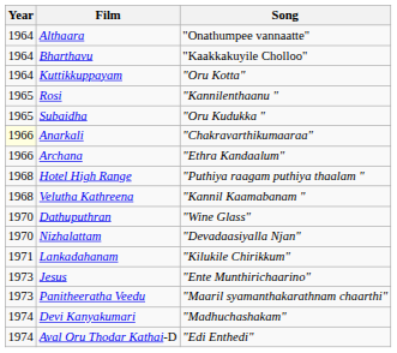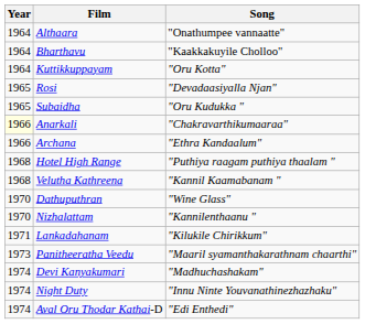Rosi | Song: "Kannilenthaanu " -> "Devadaasiyalla Njan"
Nizhalattam | Song: "Devadaasiyalla Njan" -> "Kannilenthaanu "
- row: 1973 | Jesus | "Ente Munthirichaarino"
+ row: 1974 | Night Duty | "Innu Ninte Youvanathinezhazhaku"
